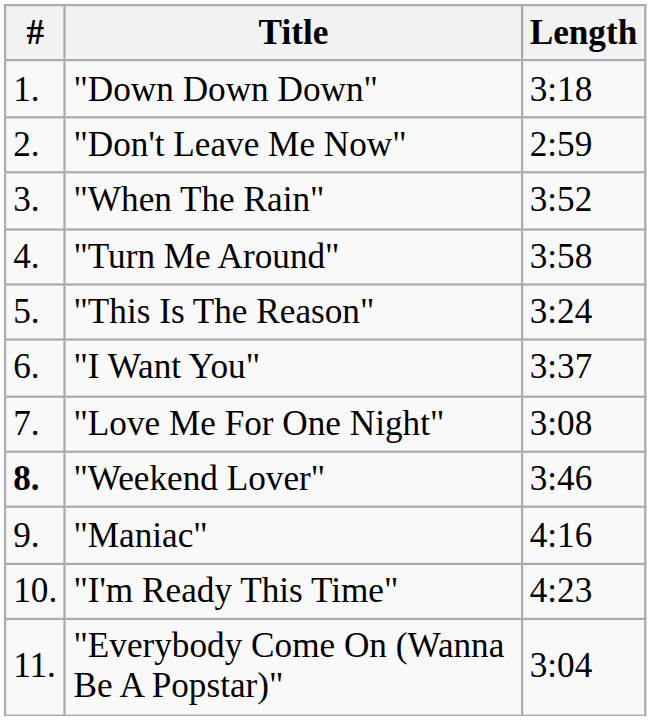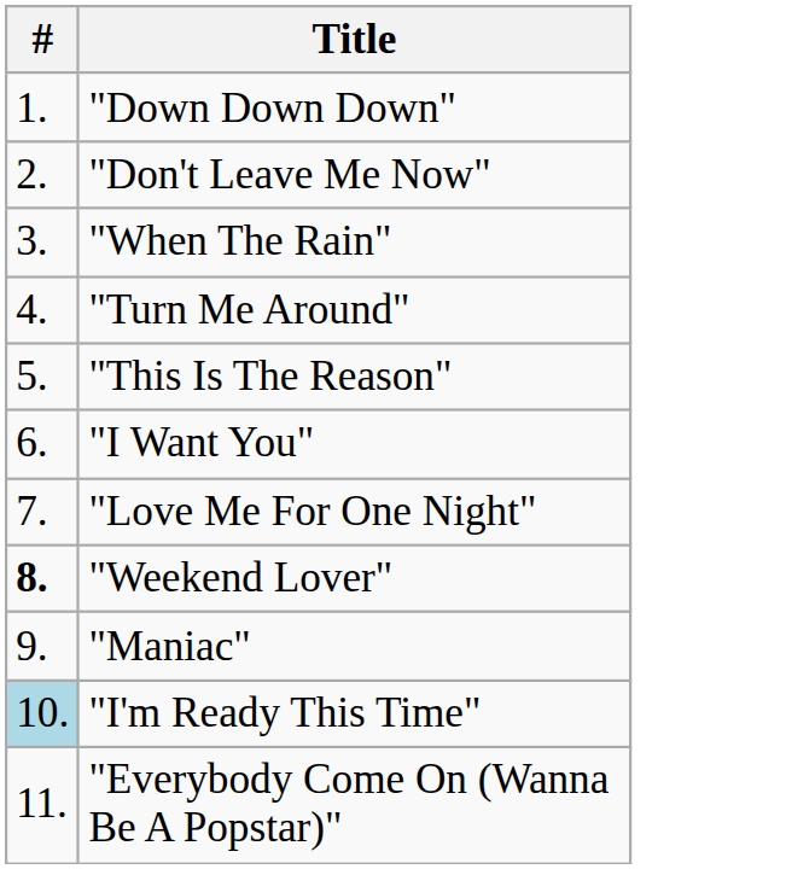- column: Length | 3:18 | 2:59 | 3:52 | 3:58 | 3:24 | 3:37 | 3:08 | 3:46 | 4:16 | 4:23 | 3:04
"I'm Ready This Time" | #: no background -> lightblue background
